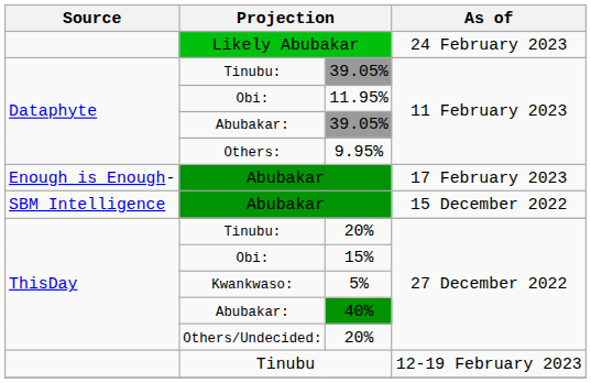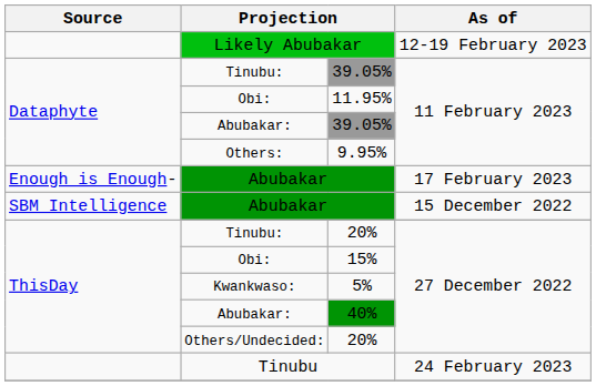Likely Abubakar | As of: 24 February 2023 -> 12-19 February 2023
Tinubu | As of: 12-19 February 2023 -> 24 February 2023
